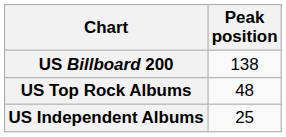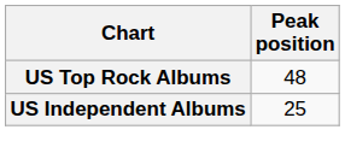- row: US Billboard 200 | 138
